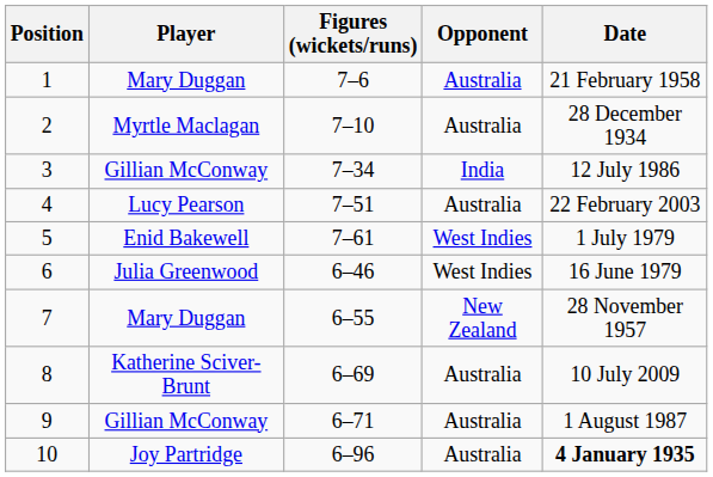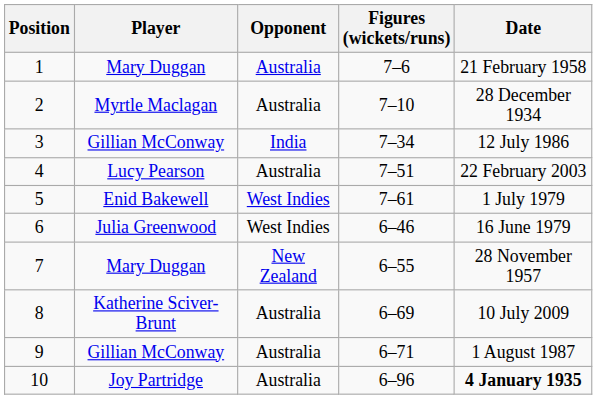columns swapped: Figures (wickets/runs) <-> Opponent
